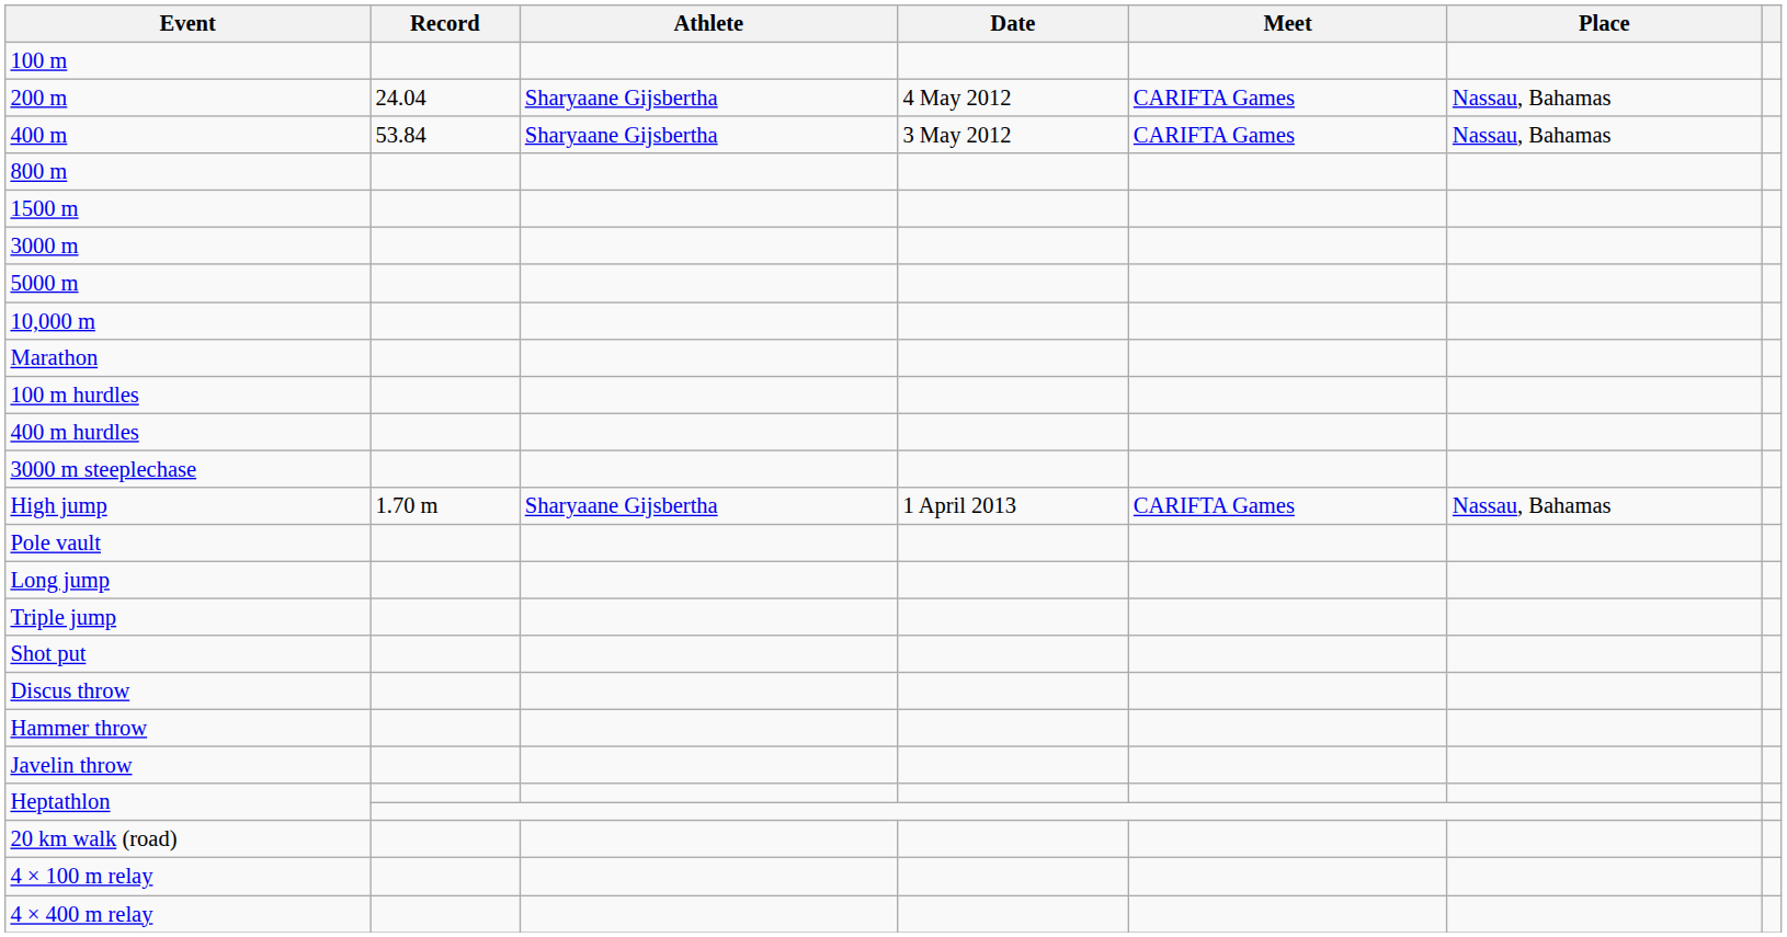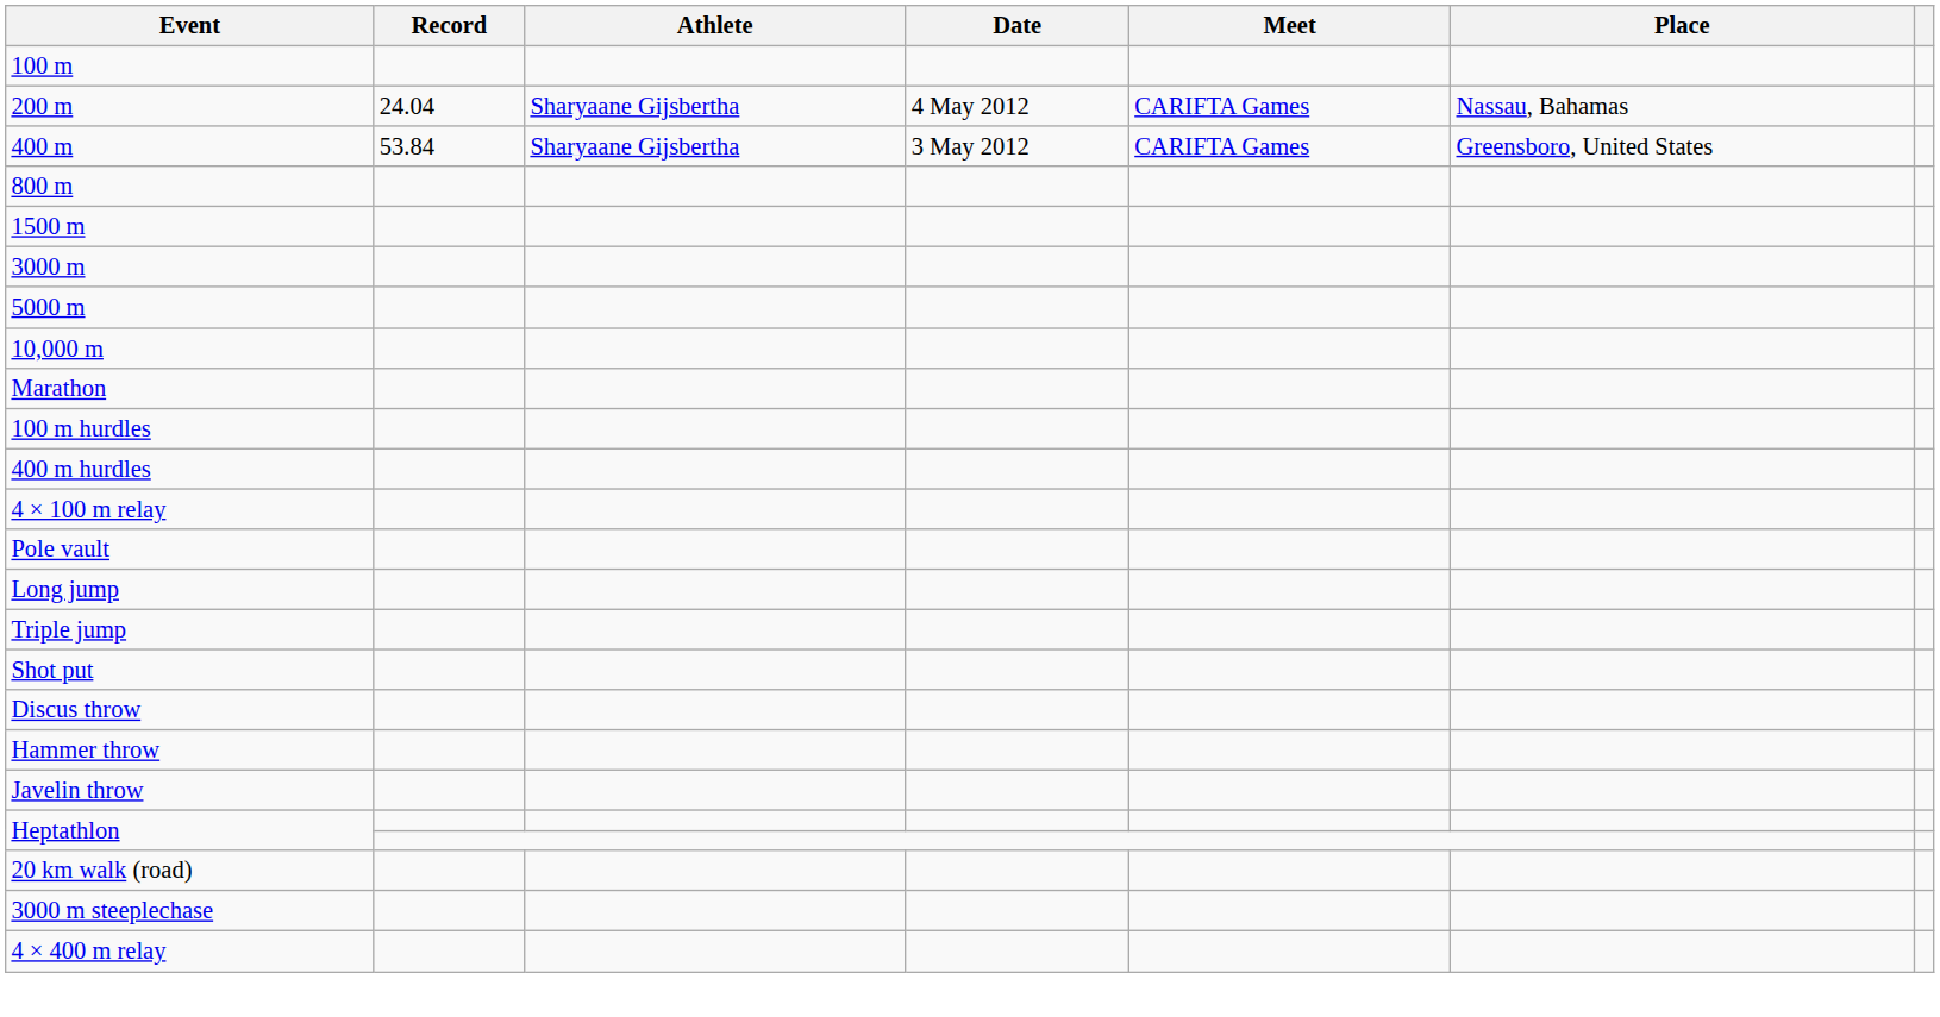400 m | Place: Nassau, Bahamas -> Greensboro, United States
rows swapped: 3000 m steeplechase <-> 4 × 100 m relay
- row: High jump | 1.70 m | Sharyaane Gijsbertha | 1 April 2013 | CARIFTA Games | Nassau, Bahamas
